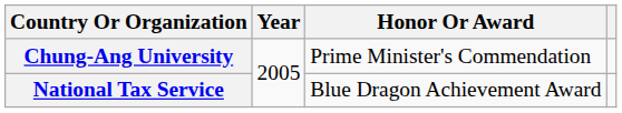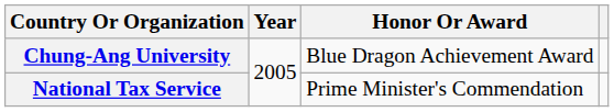Chung-Ang University | Honor Or Award: Prime Minister's Commendation -> Blue Dragon Achievement Award
National Tax Service | Honor Or Award: Blue Dragon Achievement Award -> Prime Minister's Commendation
